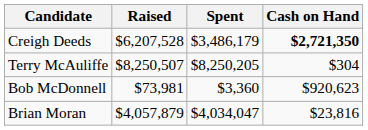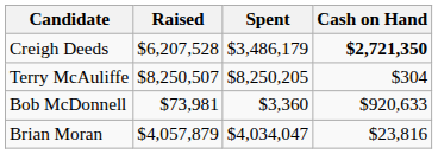Bob McDonnell | Cash on Hand: $920,623 -> $920,633
